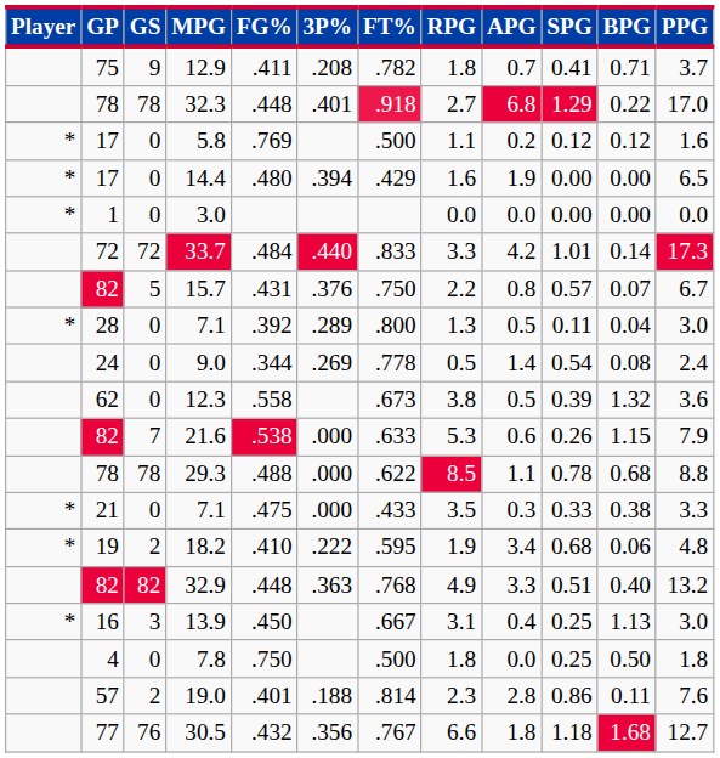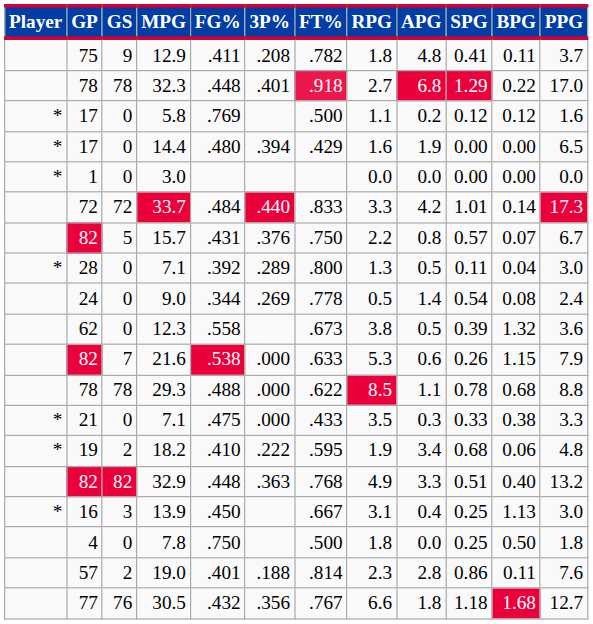12.9 | APG: 0.7 -> 4.8
12.9 | BPG: 0.71 -> 0.11
